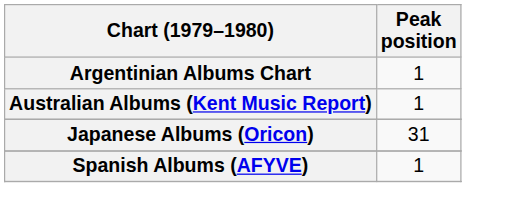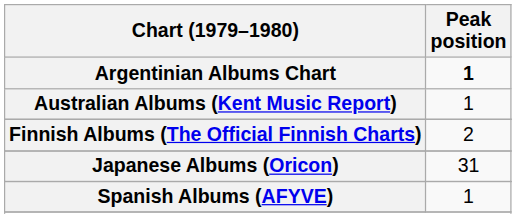Argentinian Albums Chart | Peak position: normal -> bold
+ row: Finnish Albums (The Official Finnish Charts) | 2
